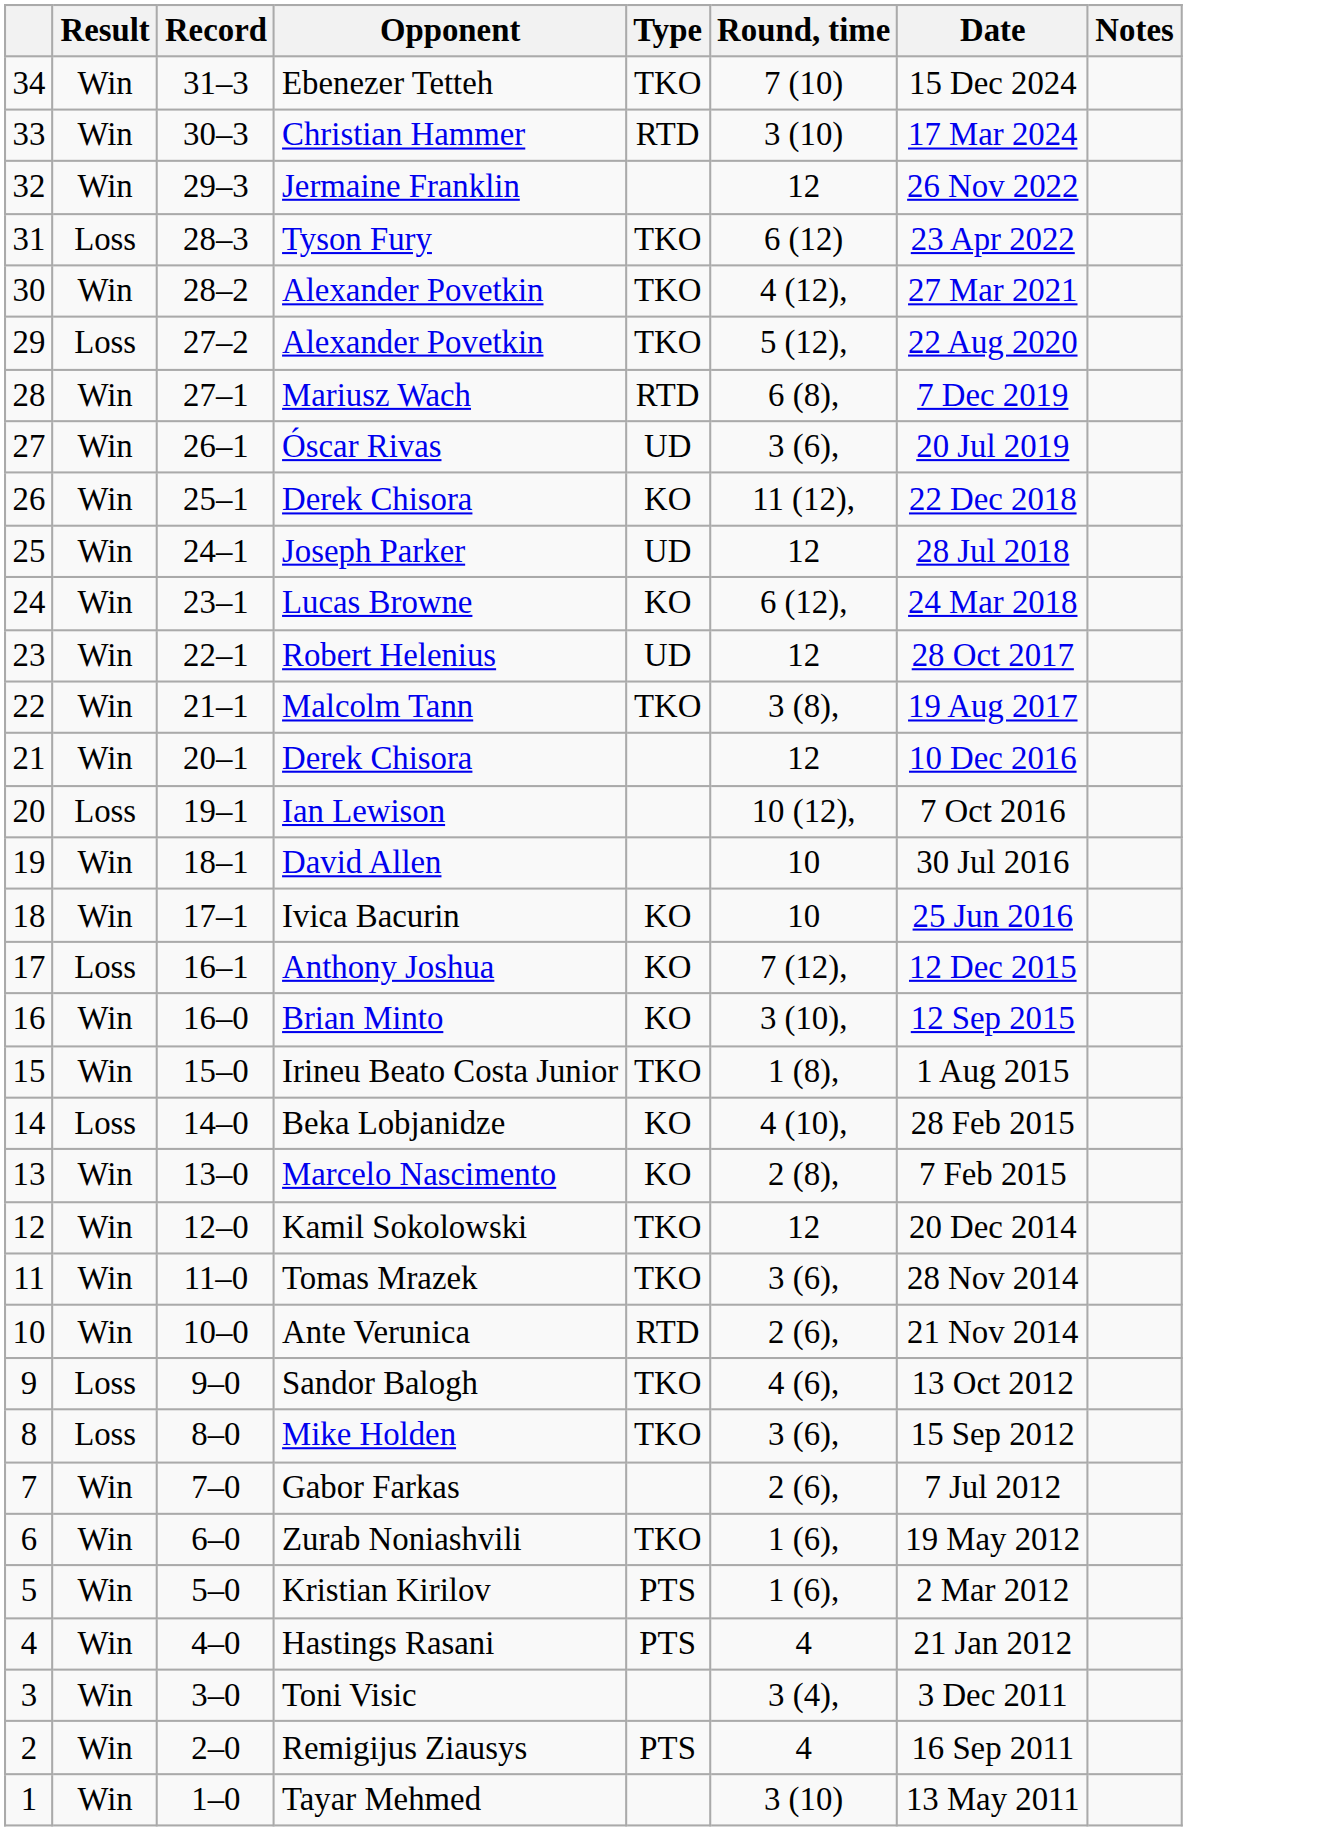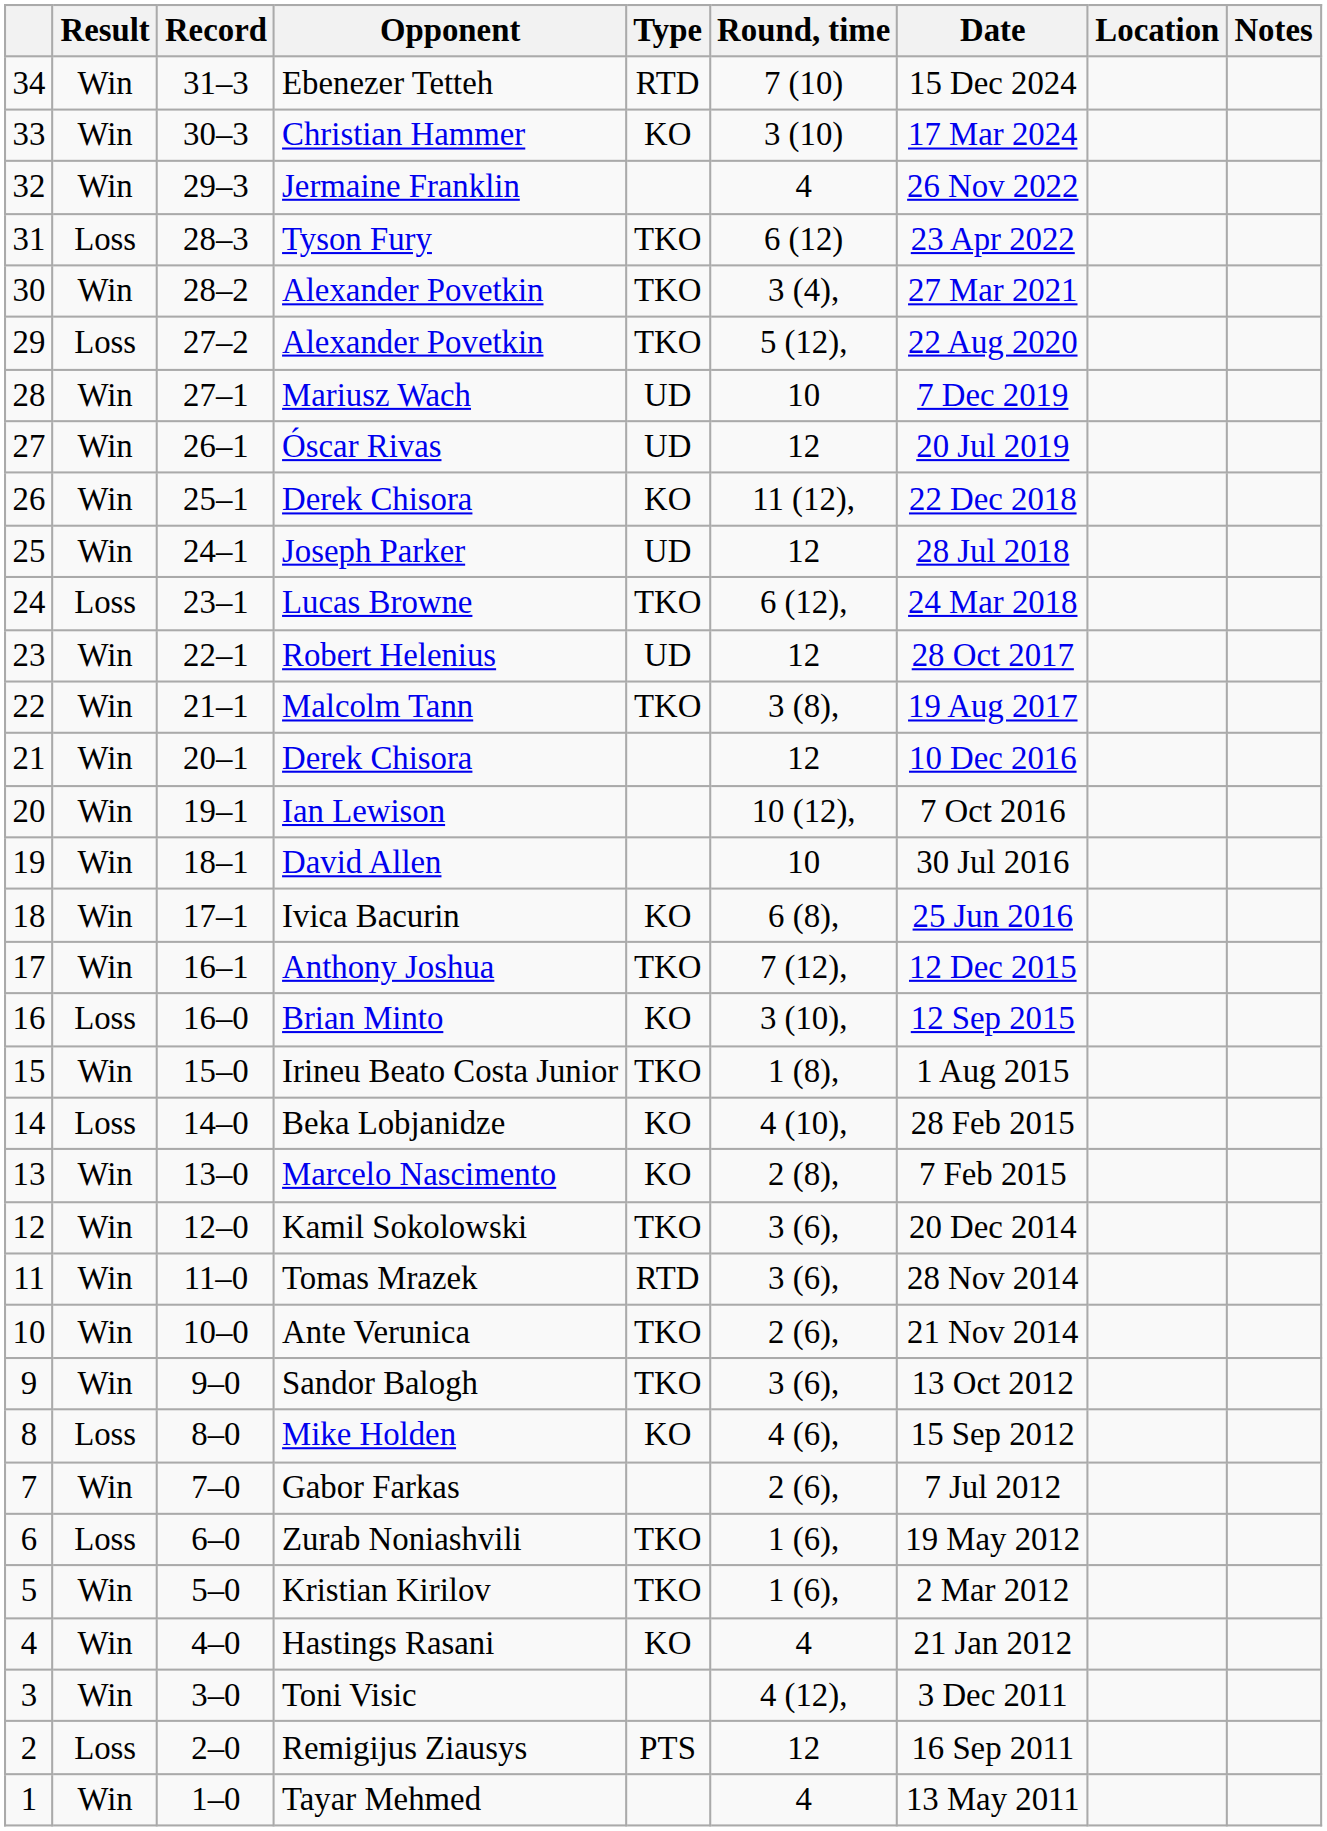+ column: Location
Ebenezer Tetteh | Type: TKO -> RTD
Christian Hammer | Type: RTD -> KO
Jermaine Franklin | Round, time: 12 -> 4
30 / Alexander Povetkin | Round, time: 4 (12), -> 3 (4),
Mariusz Wach | Type: RTD -> UD
Mariusz Wach | Round, time: 6 (8), -> 10
Óscar Rivas | Round, time: 3 (6), -> 12
Lucas Browne | Result: Win -> Loss
Lucas Browne | Type: KO -> TKO
Ian Lewison | Result: Loss -> Win
Ivica Bacurin | Round, time: 10 -> 6 (8),
Anthony Joshua | Result: Loss -> Win
Anthony Joshua | Type: KO -> TKO
Brian Minto | Result: Win -> Loss
Kamil Sokolowski | Round, time: 12 -> 3 (6),
Tomas Mrazek | Type: TKO -> RTD
Ante Verunica | Type: RTD -> TKO
Sandor Balogh | Result: Loss -> Win
Sandor Balogh | Round, time: 4 (6), -> 3 (6),
Mike Holden | Type: TKO -> KO
Mike Holden | Round, time: 3 (6), -> 4 (6),
Zurab Noniashvili | Result: Win -> Loss
Kristian Kirilov | Type: PTS -> TKO
Hastings Rasani | Type: PTS -> KO
Toni Visic | Round, time: 3 (4), -> 4 (12),
Remigijus Ziausys | Result: Win -> Loss
Remigijus Ziausys | Round, time: 4 -> 12
Tayar Mehmed | Round, time: 3 (10) -> 4
